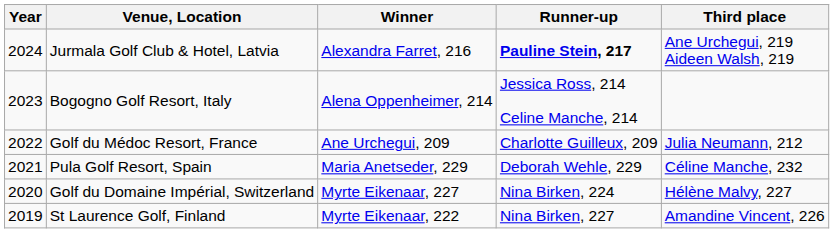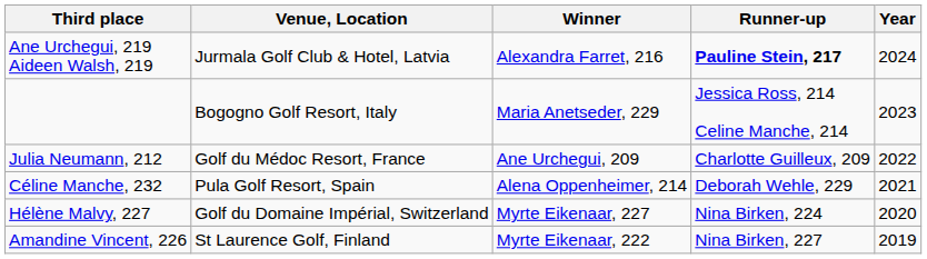columns swapped: Year <-> Third place
Bogogno Golf Resort, Italy | Winner: Alena Oppenheimer, 214 -> Maria Anetseder, 229
Pula Golf Resort, Spain | Winner: Maria Anetseder, 229 -> Alena Oppenheimer, 214
